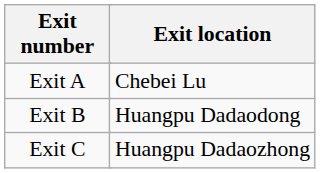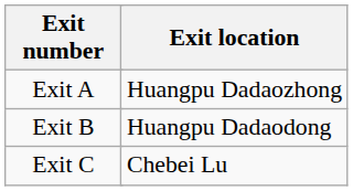Exit A | Exit location: Chebei Lu -> Huangpu Dadaozhong
Exit C | Exit location: Huangpu Dadaozhong -> Chebei Lu
